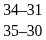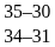rows swapped: 35–30 <-> 34–31
